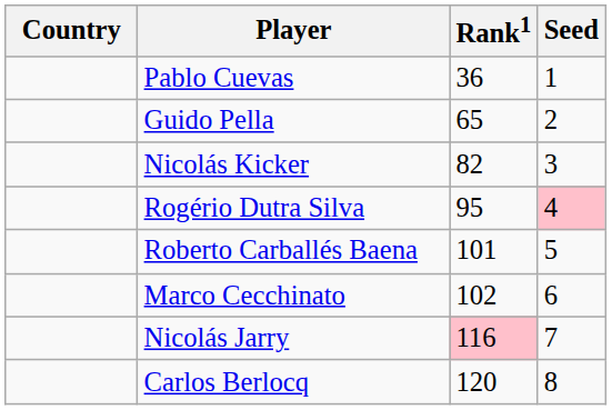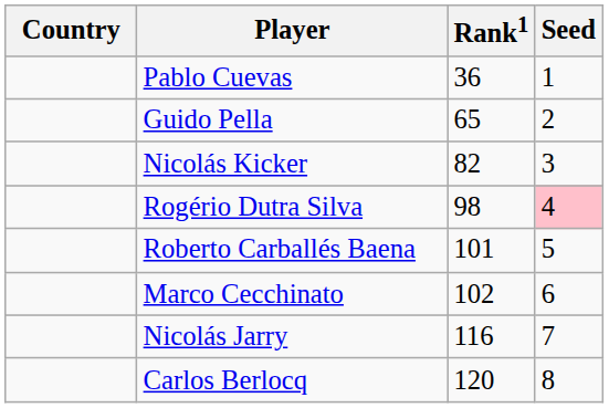Rogério Dutra Silva | Rank1: 95 -> 98
Nicolás Jarry | Rank1: pink background -> no background
